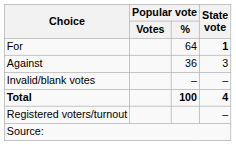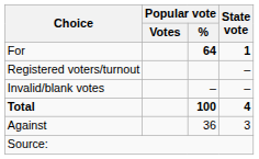For | Popular vote / %: normal -> bold
rows swapped: Against <-> Registered voters/turnout
